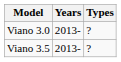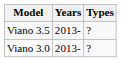rows swapped: Viano 3.0 <-> Viano 3.5
